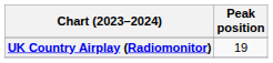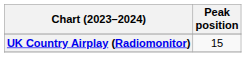UK Country Airplay (Radiomonitor) | Peak position: 19 -> 15
